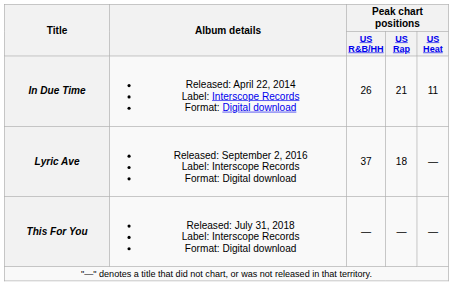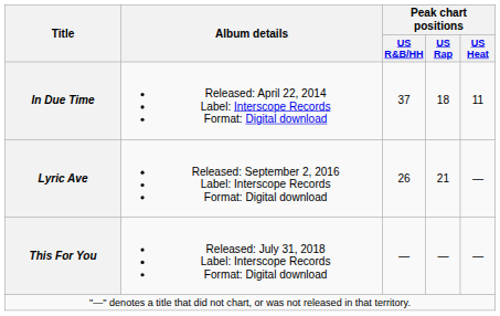In Due Time | Peak chart positions / US R&B/HH: 26 -> 37
In Due Time | Peak chart positions / US Rap: 21 -> 18
Lyric Ave | Peak chart positions / US R&B/HH: 37 -> 26
Lyric Ave | Peak chart positions / US Rap: 18 -> 21
